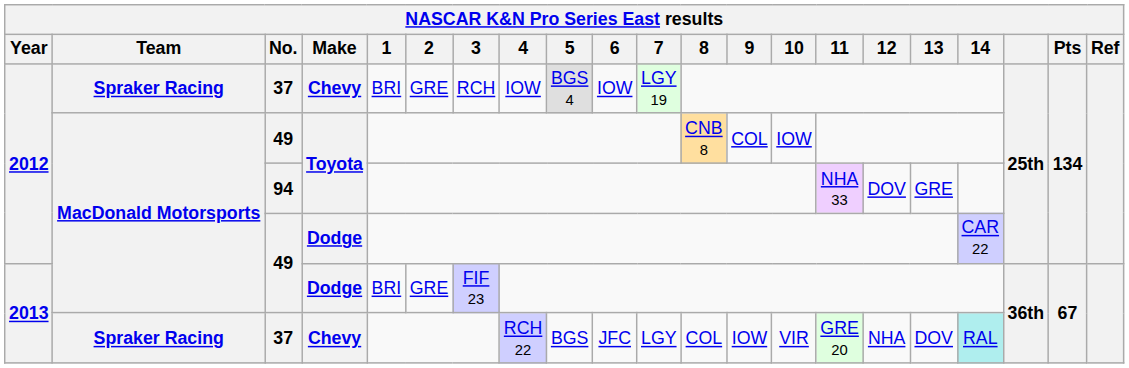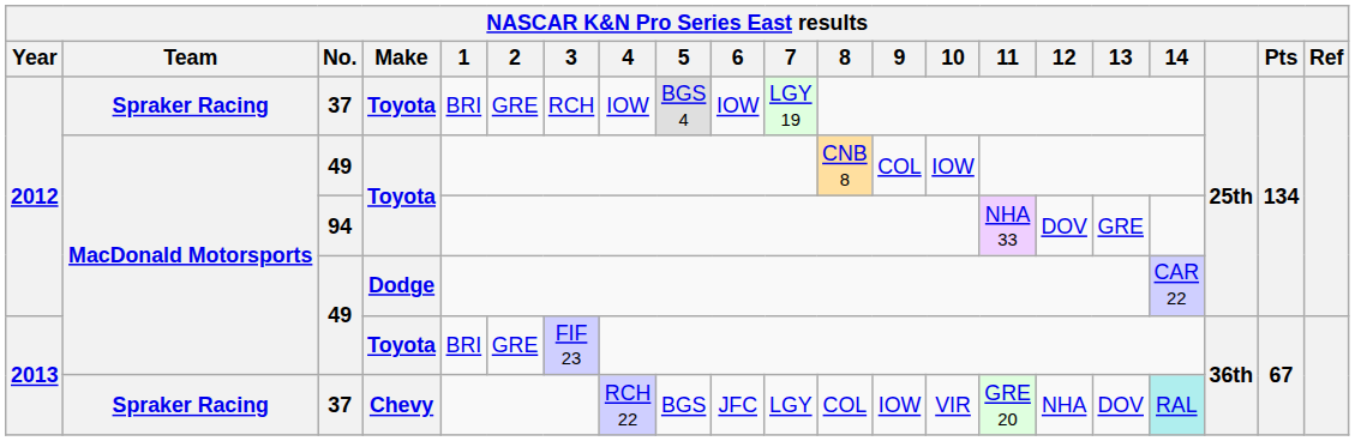2012 / 37 | Make: Chevy -> Toyota
2013 / 49 | Make: Dodge -> Toyota
